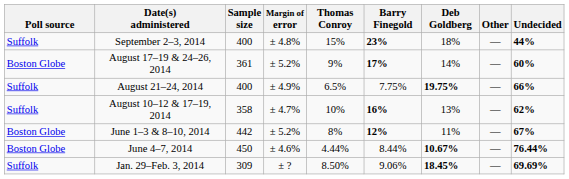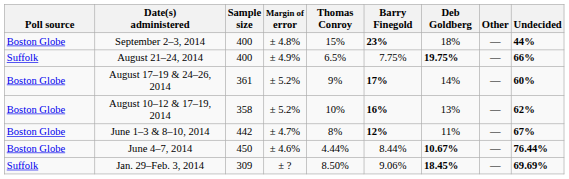September 2–3, 2014 | Poll source: Suffolk -> Boston Globe
rows swapped: August 17–19 & 24–26, 2014 <-> August 21–24, 2014
August 10–12 & 17–19, 2014 | Poll source: Suffolk -> Boston Globe
August 10–12 & 17–19, 2014 | Margin of error: ± 4.7% -> ± 5.2%
June 1–3 & 8–10, 2014 | Margin of error: ± 5.2% -> ± 4.7%
